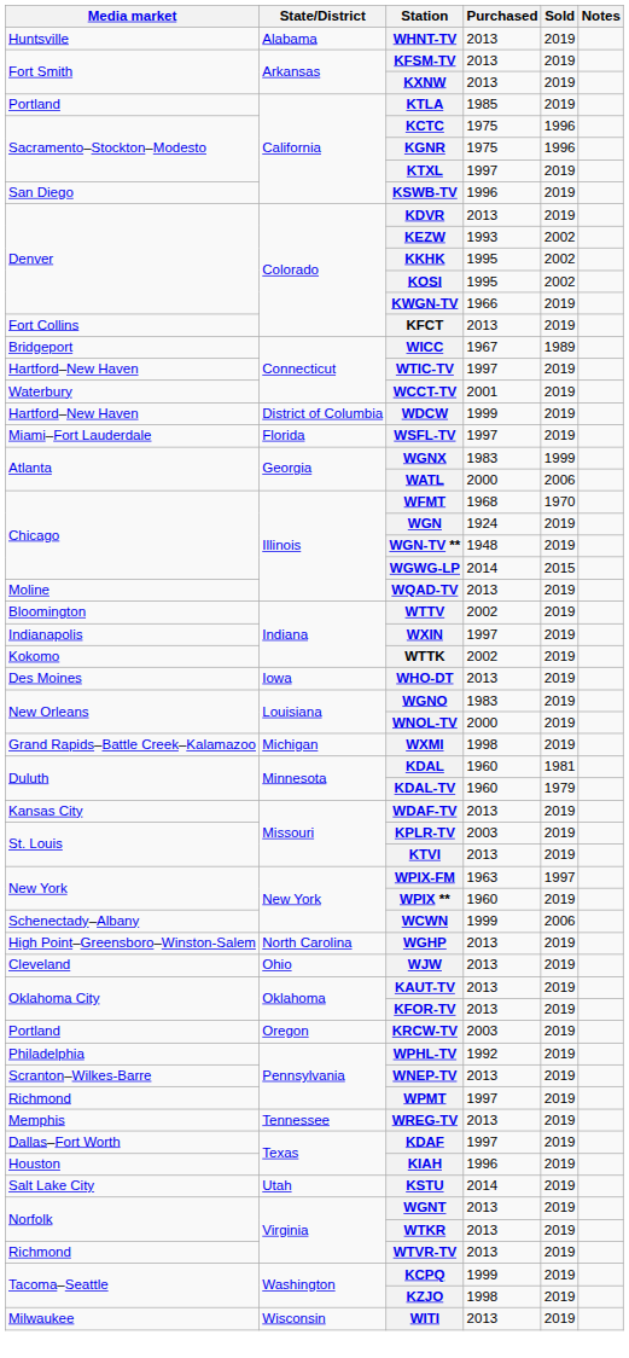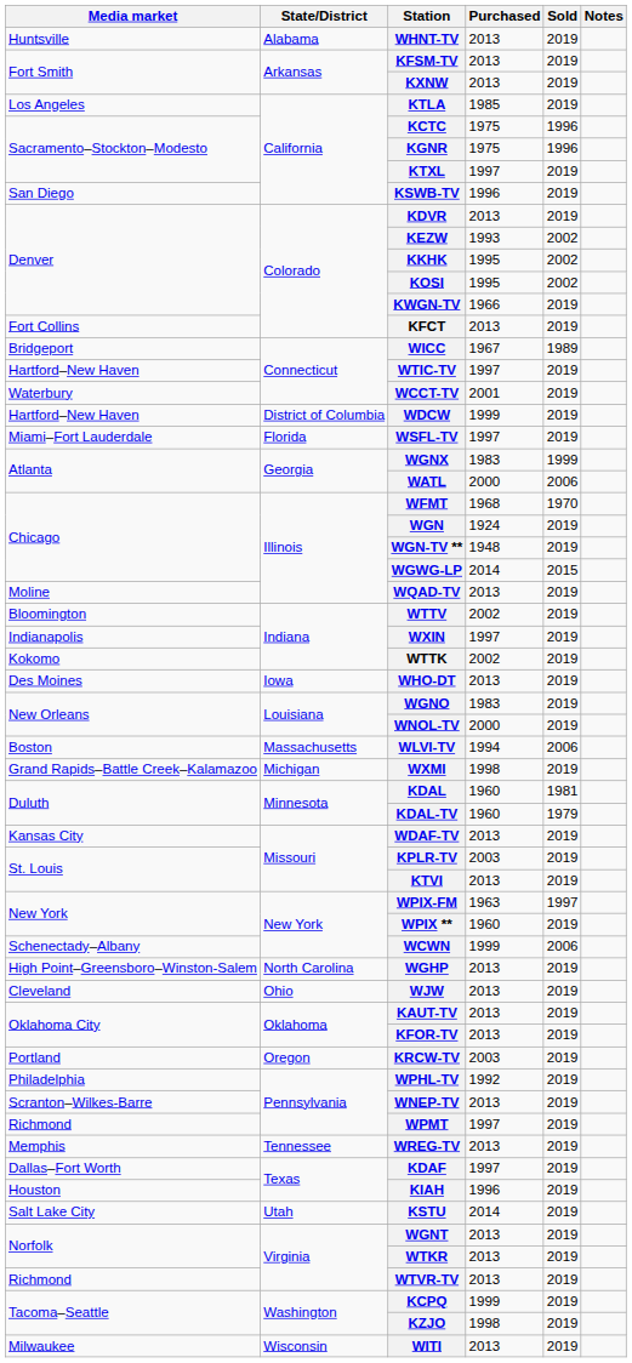KTLA | Media market: Portland -> Los Angeles
+ row: Boston | Massachusetts | WLVI-TV | 1994 | 2006
